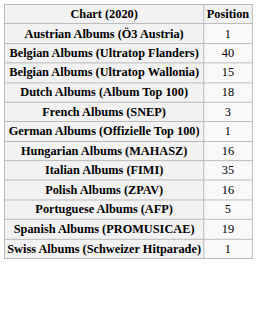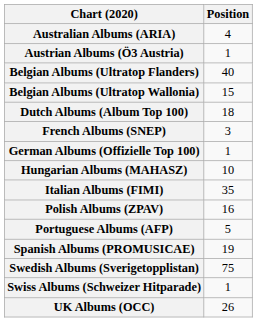+ row: Australian Albums (ARIA) | 4
Hungarian Albums (MAHASZ) | Position: 16 -> 10
+ row: Swedish Albums (Sverigetopplistan) | 75
+ row: UK Albums (OCC) | 26
